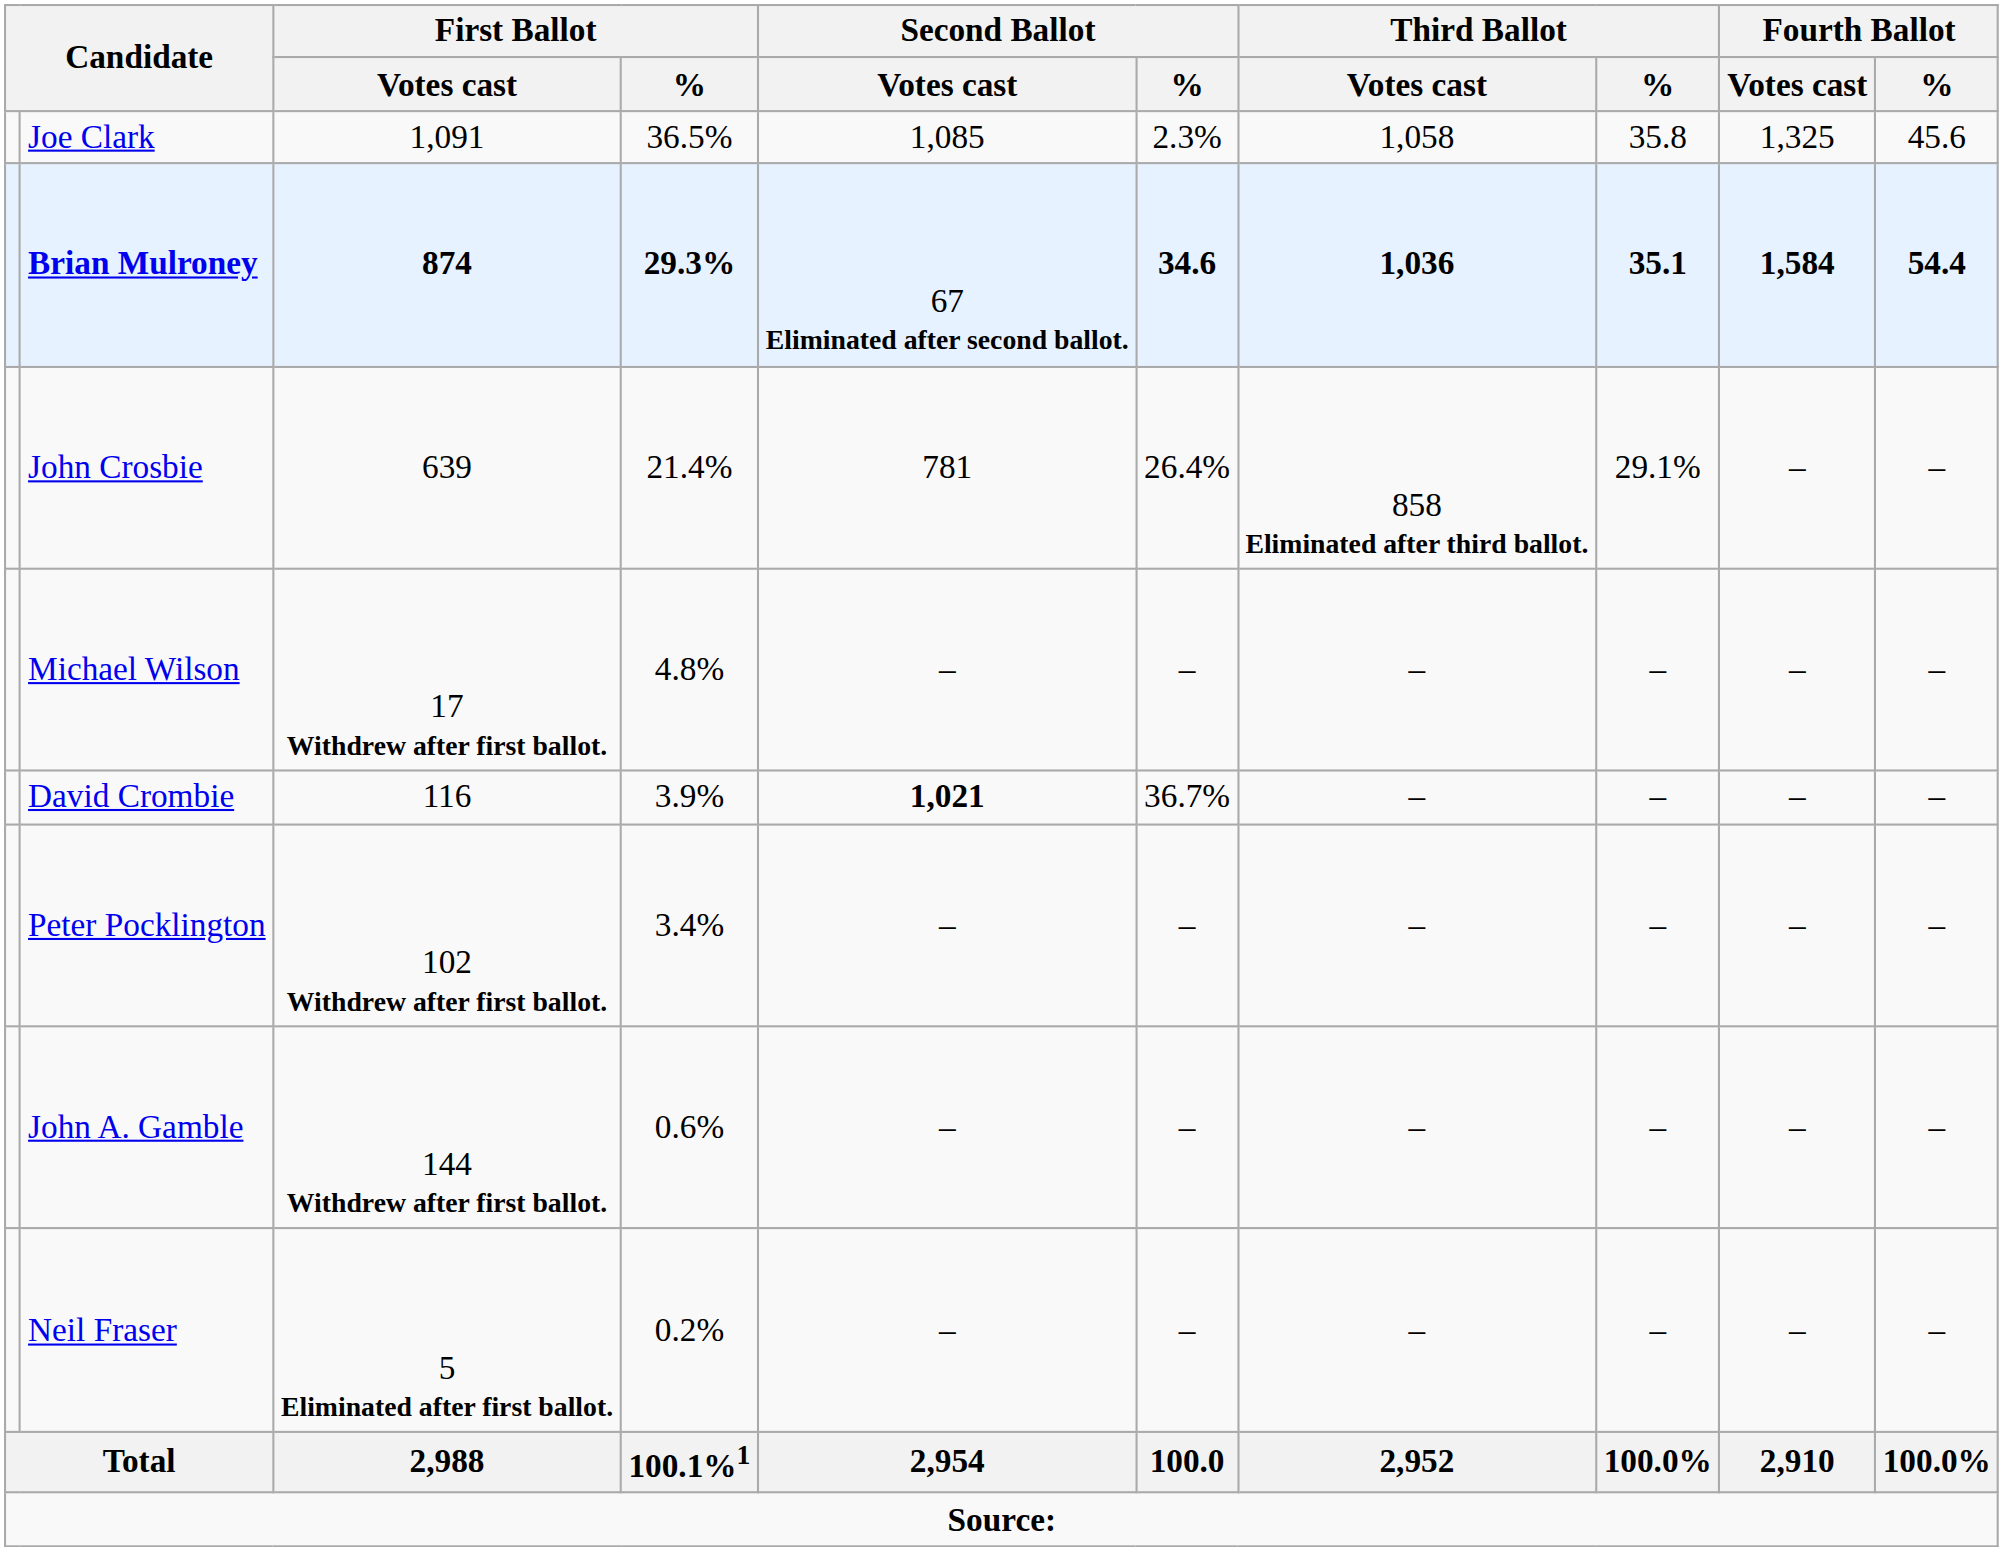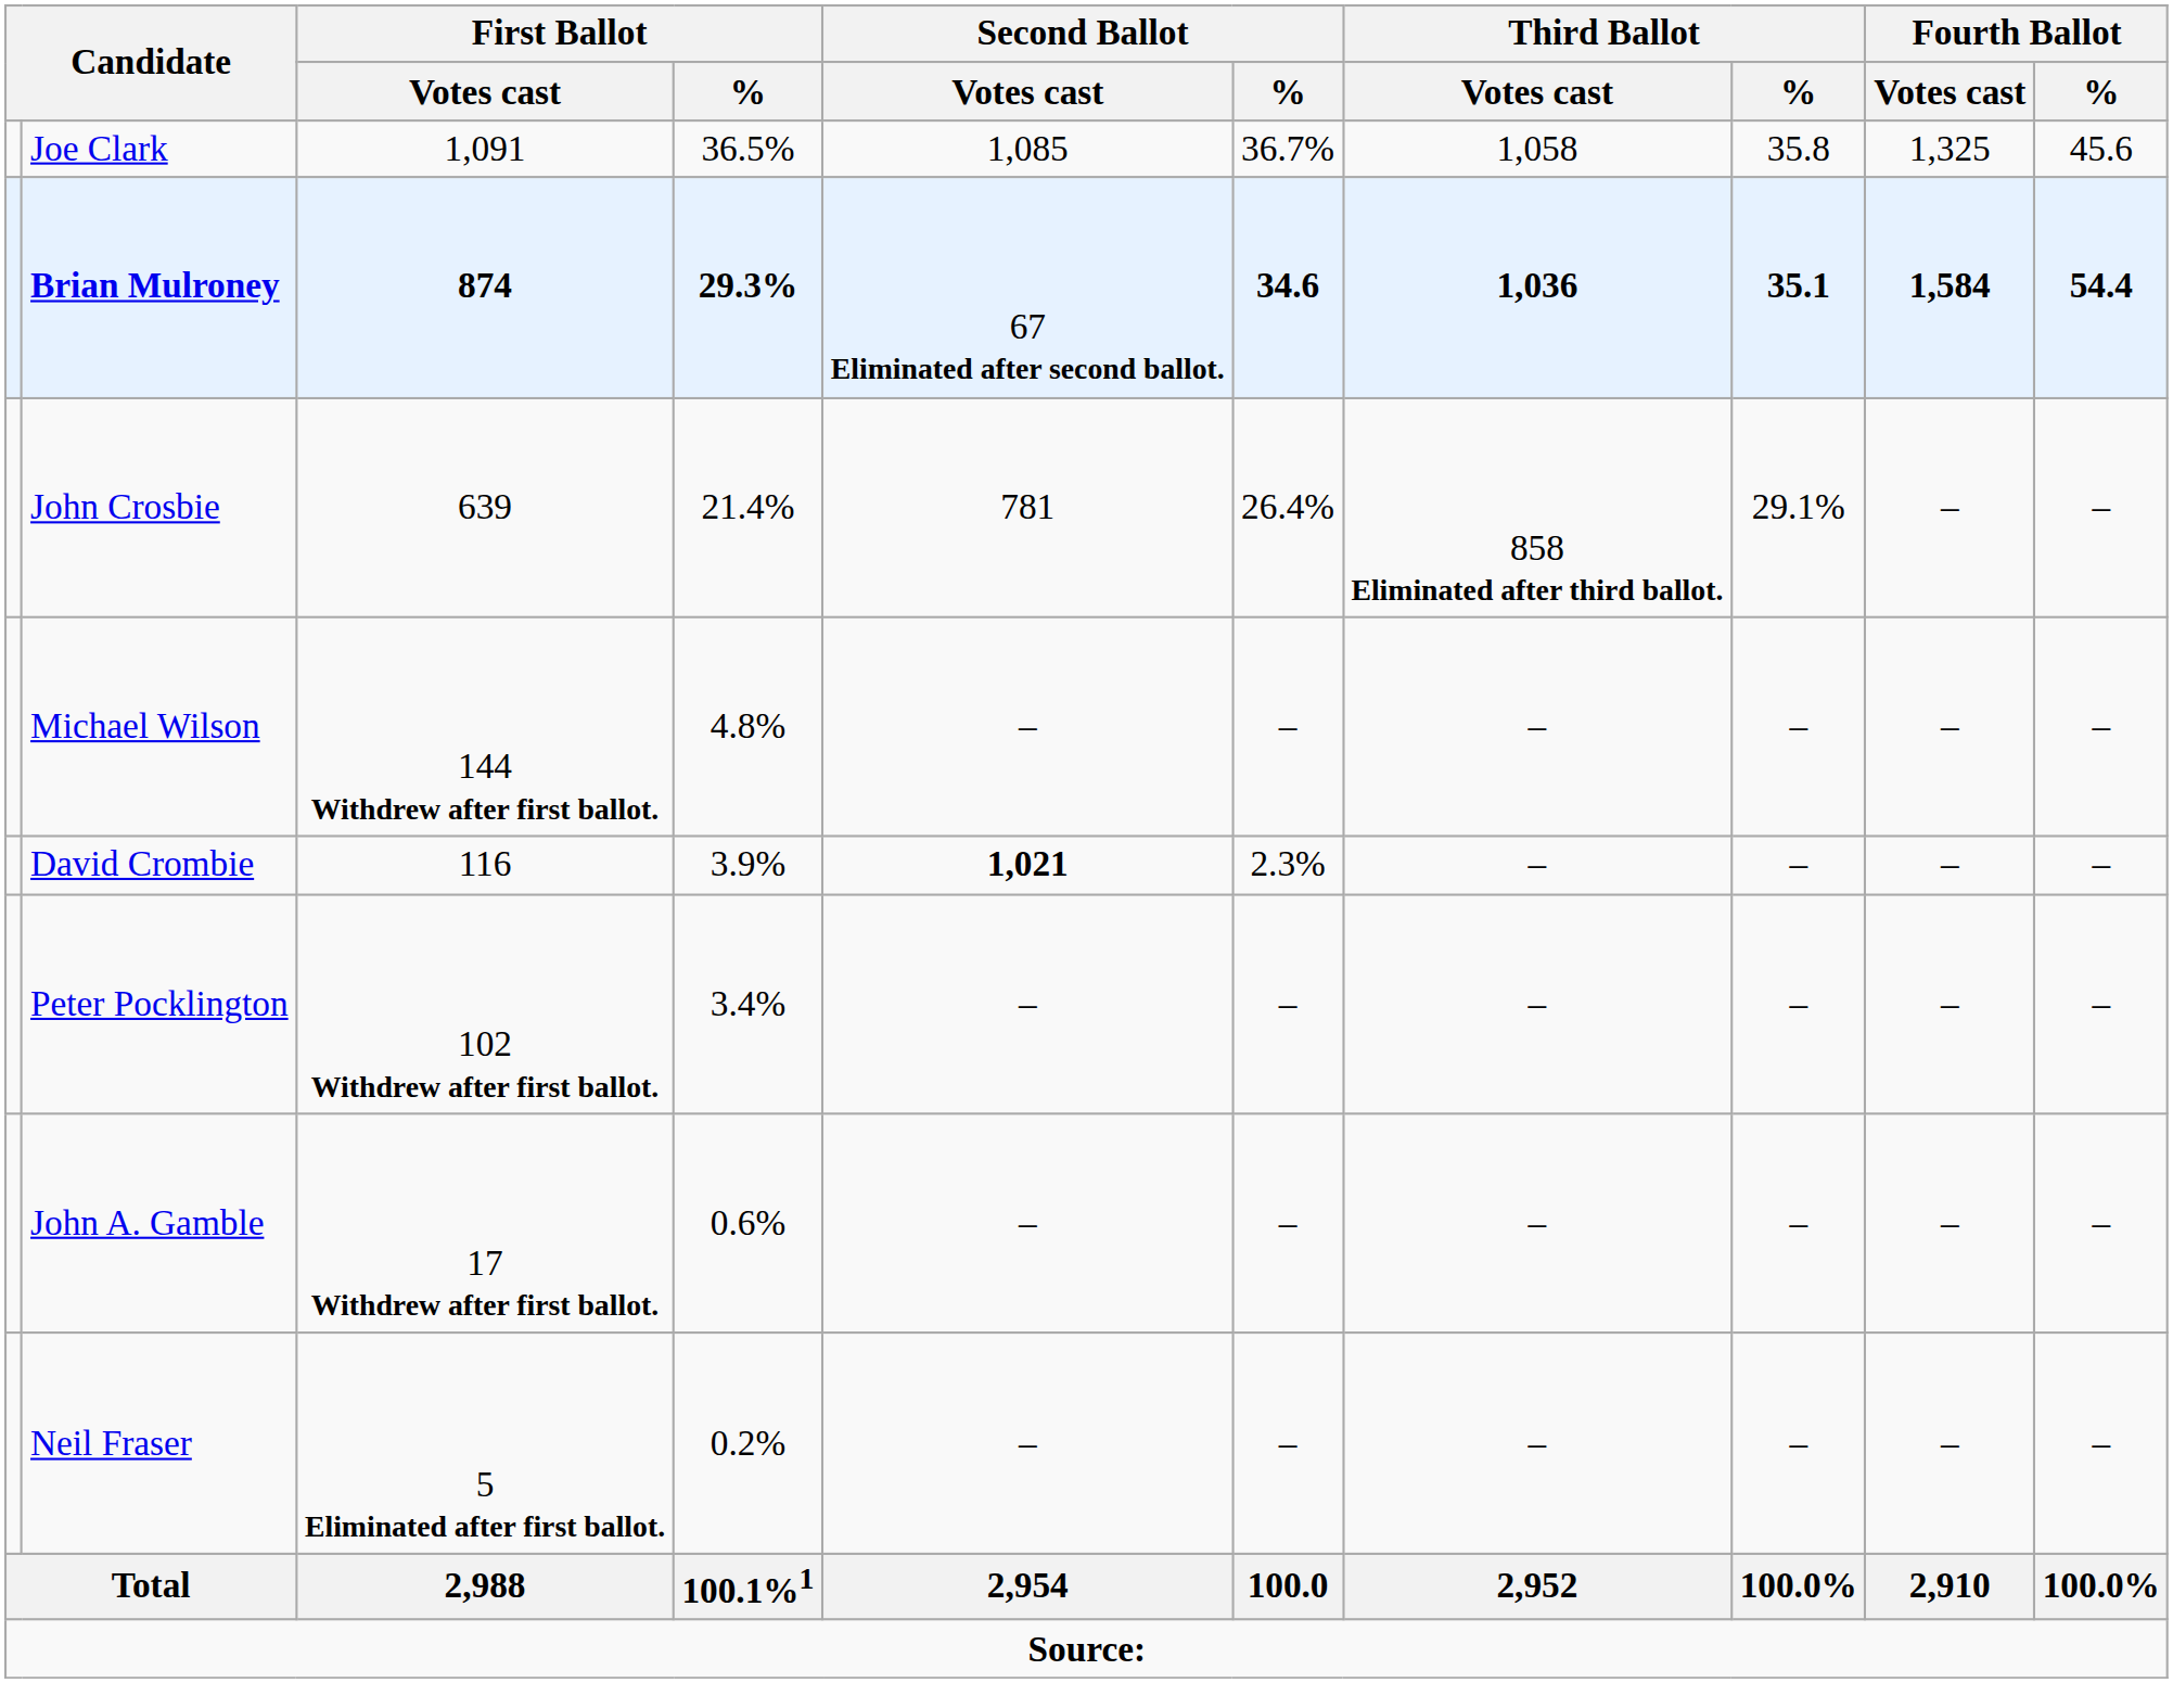Joe Clark | Second Ballot / %: 2.3% -> 36.7%
Michael Wilson | First Ballot / Votes cast: 17 Withdrew after first ballot. -> 144 Withdrew after first ballot.
David Crombie | Second Ballot / %: 36.7% -> 2.3%
John A. Gamble | First Ballot / Votes cast: 144 Withdrew after first ballot. -> 17 Withdrew after first ballot.
